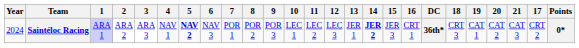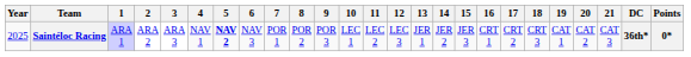columns swapped: 17 <-> DC
Saintéloc Racing | Year: 2024 -> 2025
Saintéloc Racing | 14: bold -> normal
